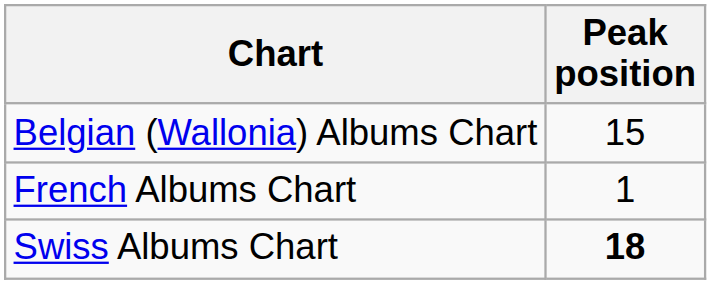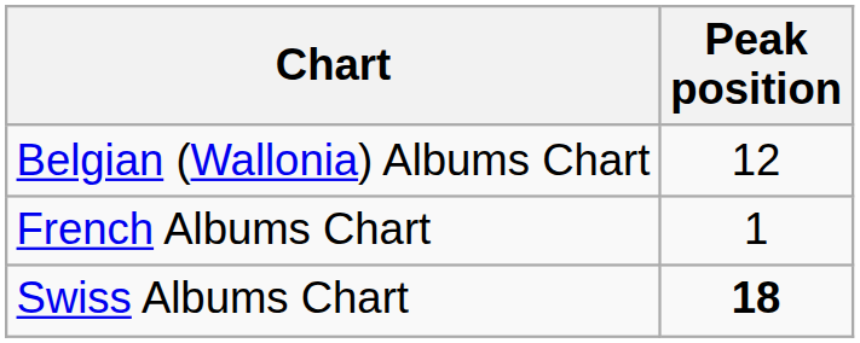Belgian (Wallonia) Albums Chart | Peak position: 15 -> 12
